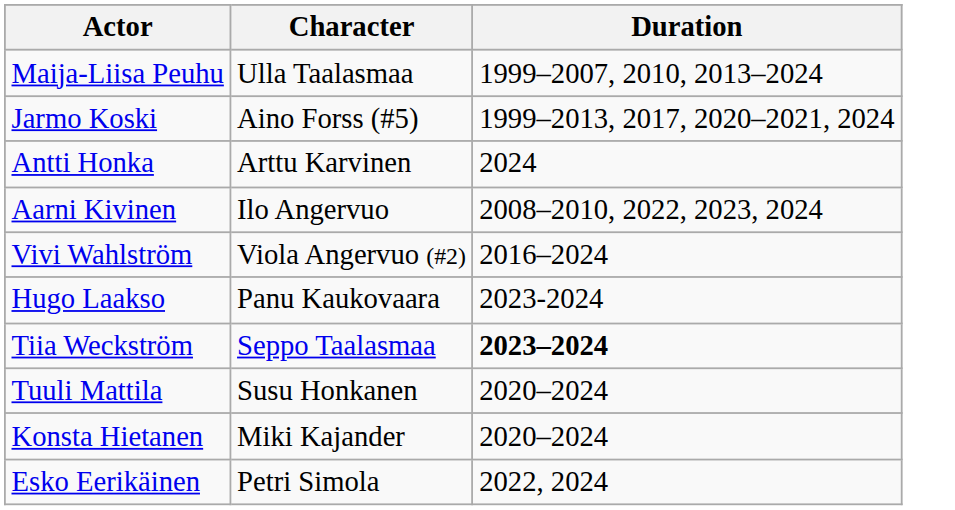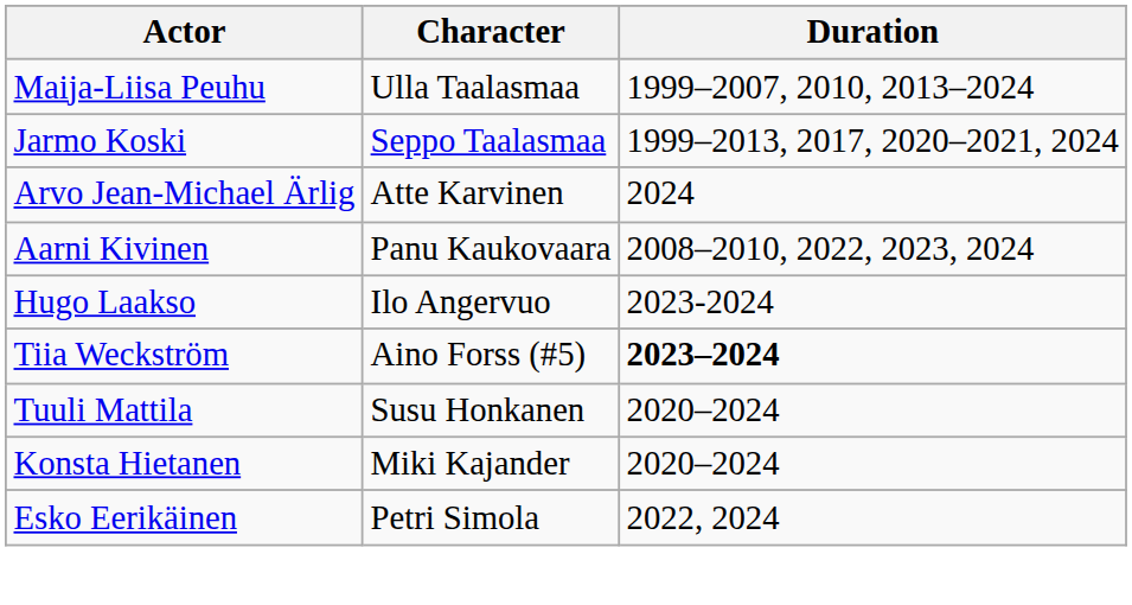Jarmo Koski | Character: Aino Forss (#5) -> Seppo Taalasmaa
+ row: Arvo Jean-Michael Ärlig | Atte Karvinen | 2024
- row: Antti Honka | Arttu Karvinen | 2024
Aarni Kivinen | Character: Ilo Angervuo -> Panu Kaukovaara
- row: Vivi Wahlström | Viola Angervuo (#2) | 2016–2024
Hugo Laakso | Character: Panu Kaukovaara -> Ilo Angervuo
Tiia Weckström | Character: Seppo Taalasmaa -> Aino Forss (#5)
